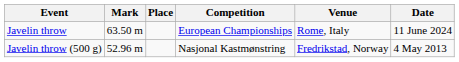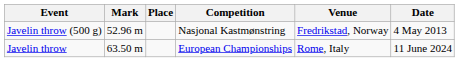rows swapped: Javelin throw <-> Javelin throw (500 g)
